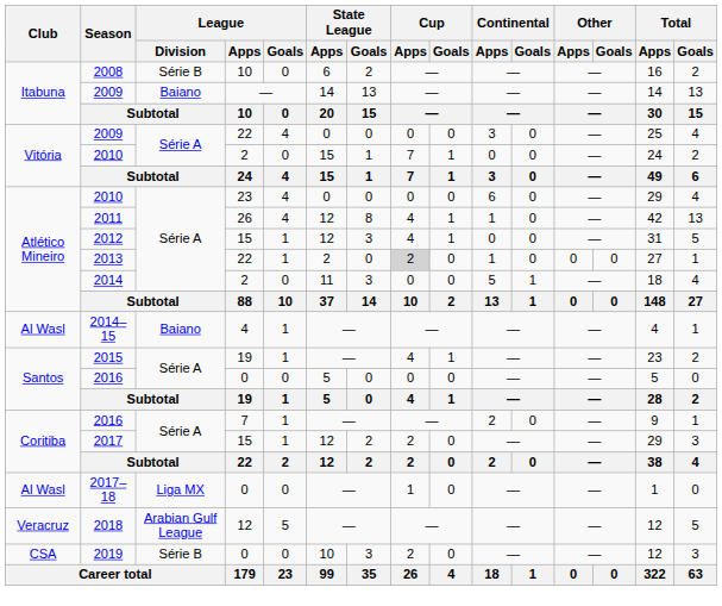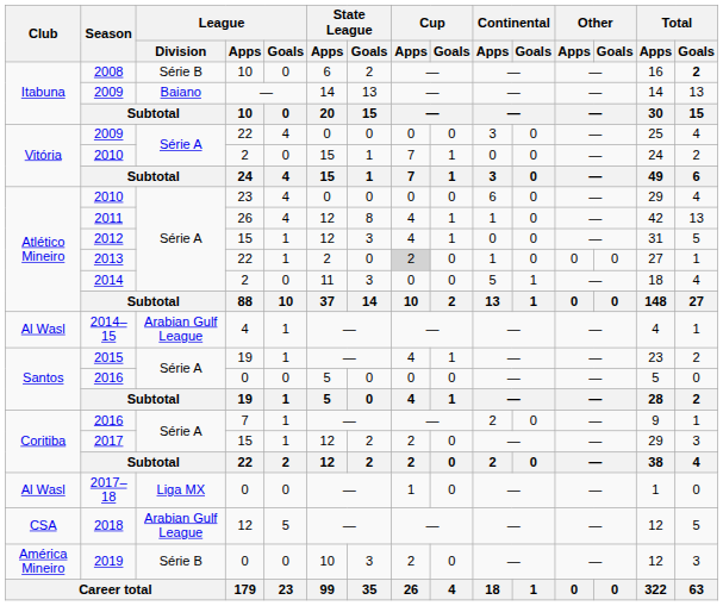2008 | Total / Goals: normal -> bold
2014–15 | League / Division: Baiano -> Arabian Gulf League
2018 | Club: Veracruz -> CSA
2019 | Club: CSA -> América Mineiro
